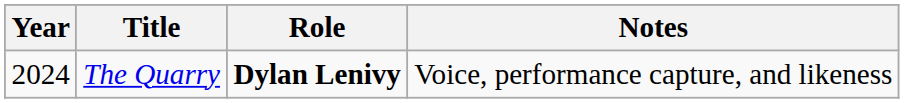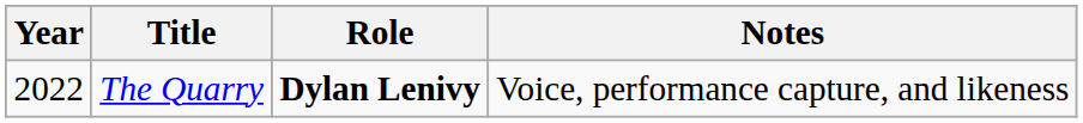The Quarry | Year: 2024 -> 2022
